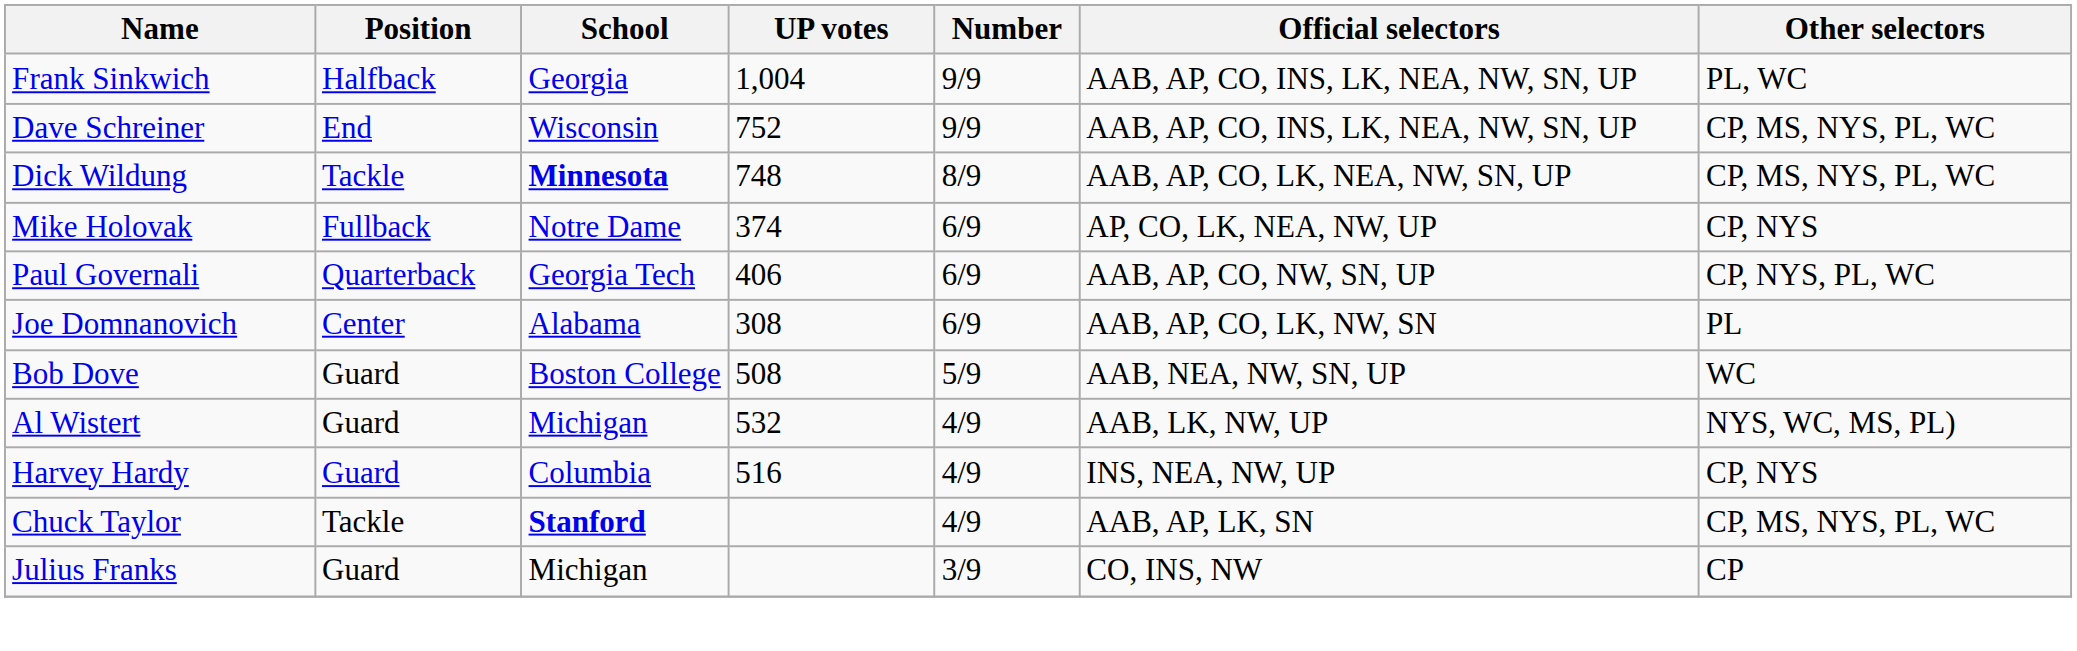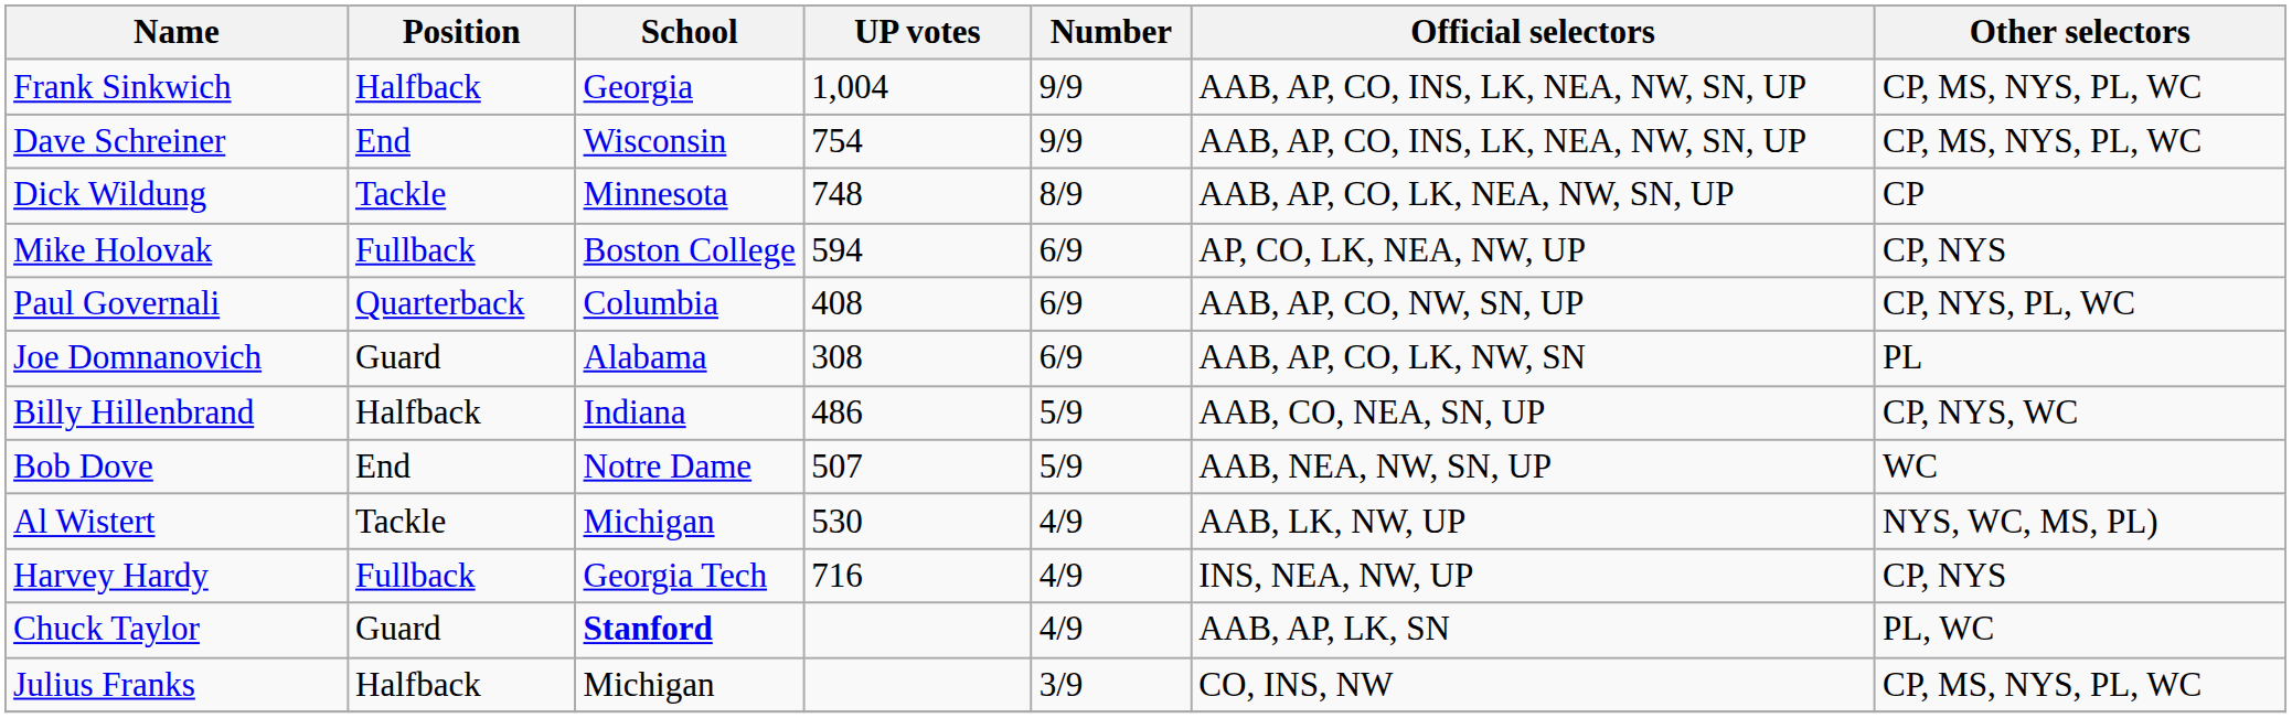Frank Sinkwich | Other selectors: PL, WC -> CP, MS, NYS, PL, WC
Dave Schreiner | UP votes: 752 -> 754
Dick Wildung | School: bold -> normal
Dick Wildung | Other selectors: CP, MS, NYS, PL, WC -> CP
Mike Holovak | School: Notre Dame -> Boston College
Mike Holovak | UP votes: 374 -> 594
Paul Governali | School: Georgia Tech -> Columbia
Paul Governali | UP votes: 406 -> 408
Joe Domnanovich | Position: Center -> Guard
+ row: Billy Hillenbrand | Halfback | Indiana | 486 | 5/9 | AAB, CO, NEA, SN, UP | CP, NYS, WC
Bob Dove | Position: Guard -> End
Bob Dove | School: Boston College -> Notre Dame
Bob Dove | UP votes: 508 -> 507
Al Wistert | Position: Guard -> Tackle
Al Wistert | UP votes: 532 -> 530
Harvey Hardy | Position: Guard -> Fullback
Harvey Hardy | School: Columbia -> Georgia Tech
Harvey Hardy | UP votes: 516 -> 716
Chuck Taylor | Position: Tackle -> Guard
Chuck Taylor | Other selectors: CP, MS, NYS, PL, WC -> PL, WC
Julius Franks | Position: Guard -> Halfback
Julius Franks | Other selectors: CP -> CP, MS, NYS, PL, WC
